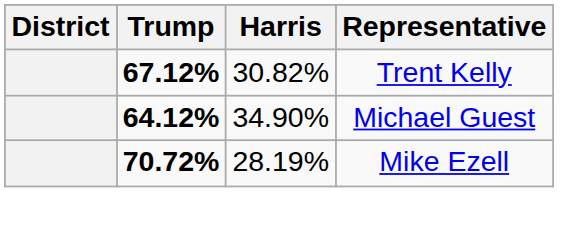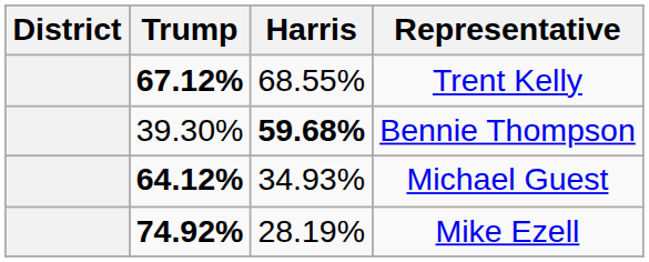Trent Kelly | Harris: 30.82% -> 68.55%
+ row: 39.30% | 59.68% | Bennie Thompson
Michael Guest | Harris: 34.90% -> 34.93%
Mike Ezell | Trump: 70.72% -> 74.92%
